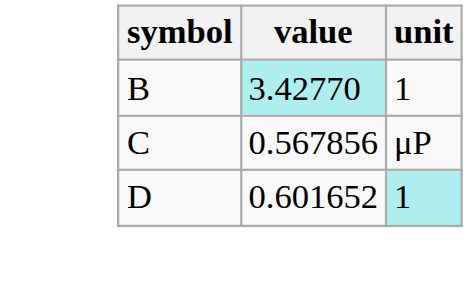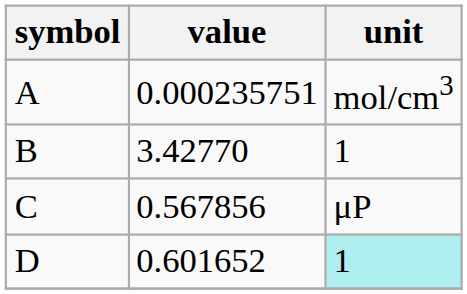+ row: A | 0.000235751 | mol/cm3
B | value: paleturquoise background -> no background
